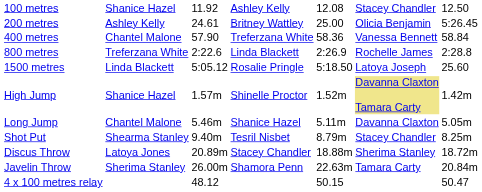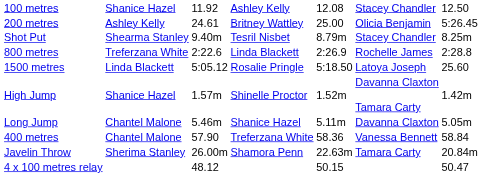rows swapped: 400 metres <-> Shot Put
High Jump | column 6: khaki background -> no background
- row: Discus Throw | Latoya Jones | 20.89m | Stacey Chandler | 18.88m | Sherima Stanley | 18.72m
